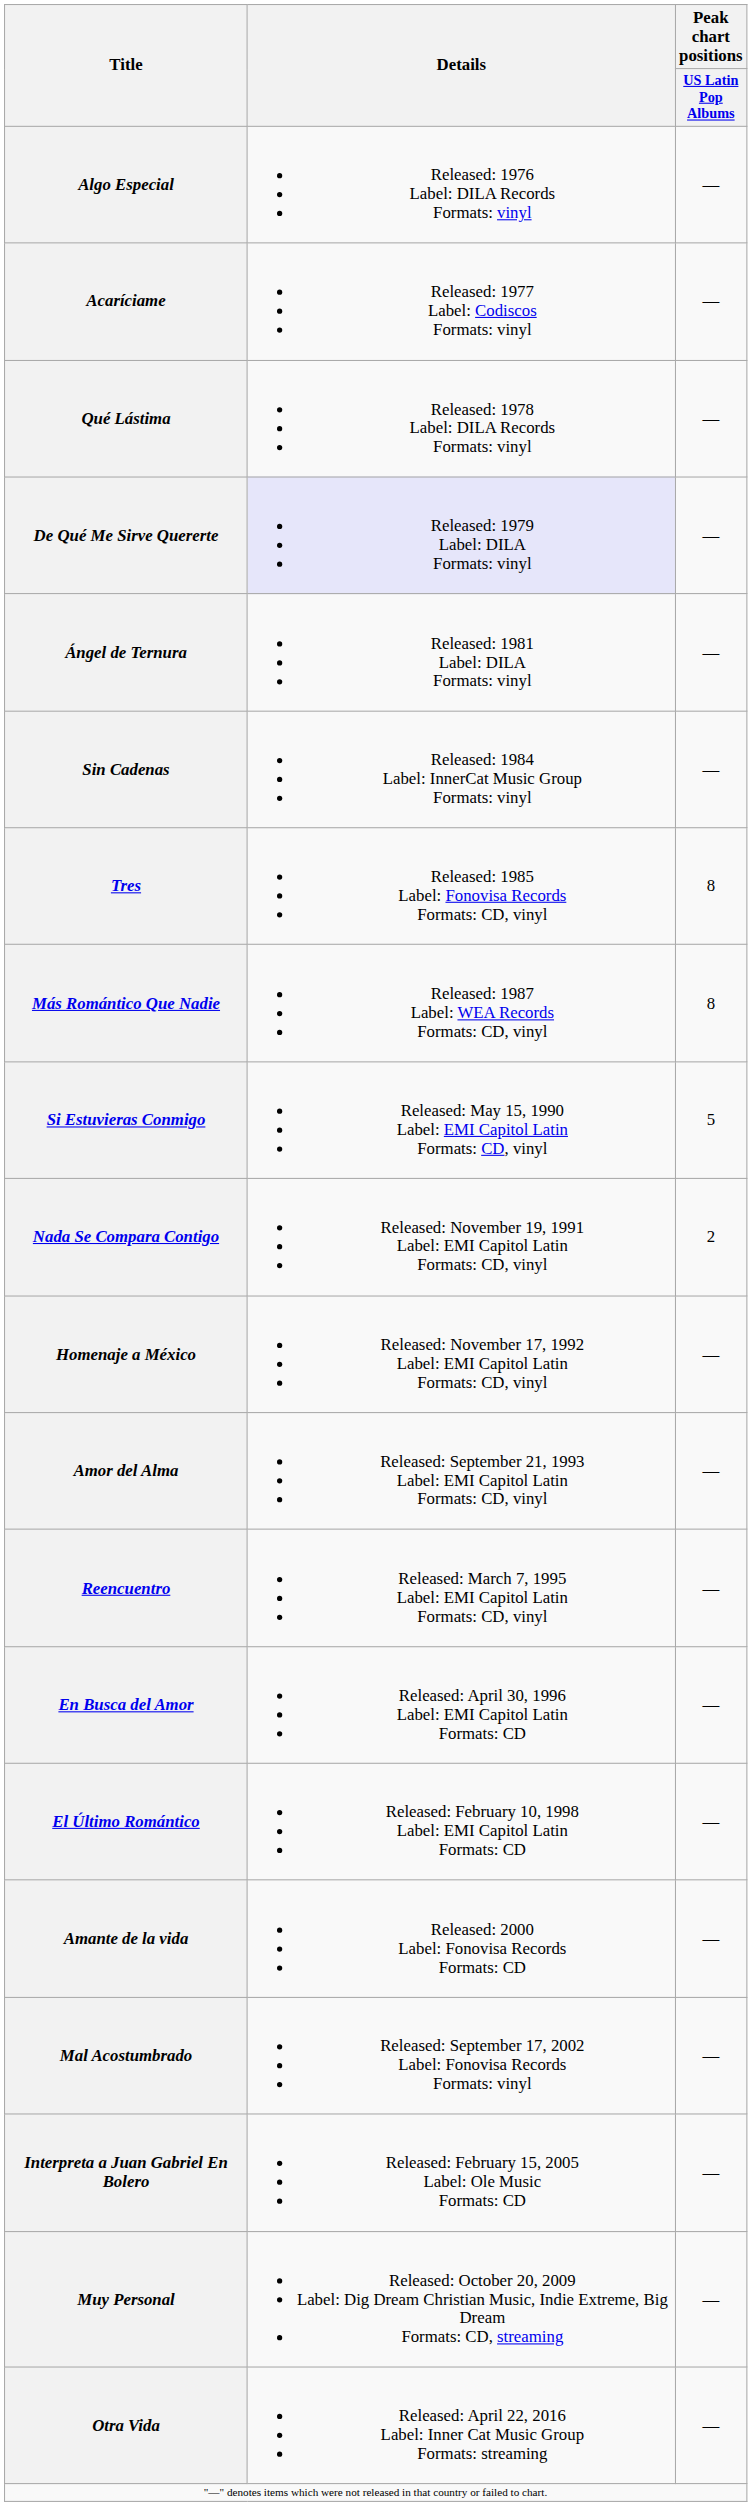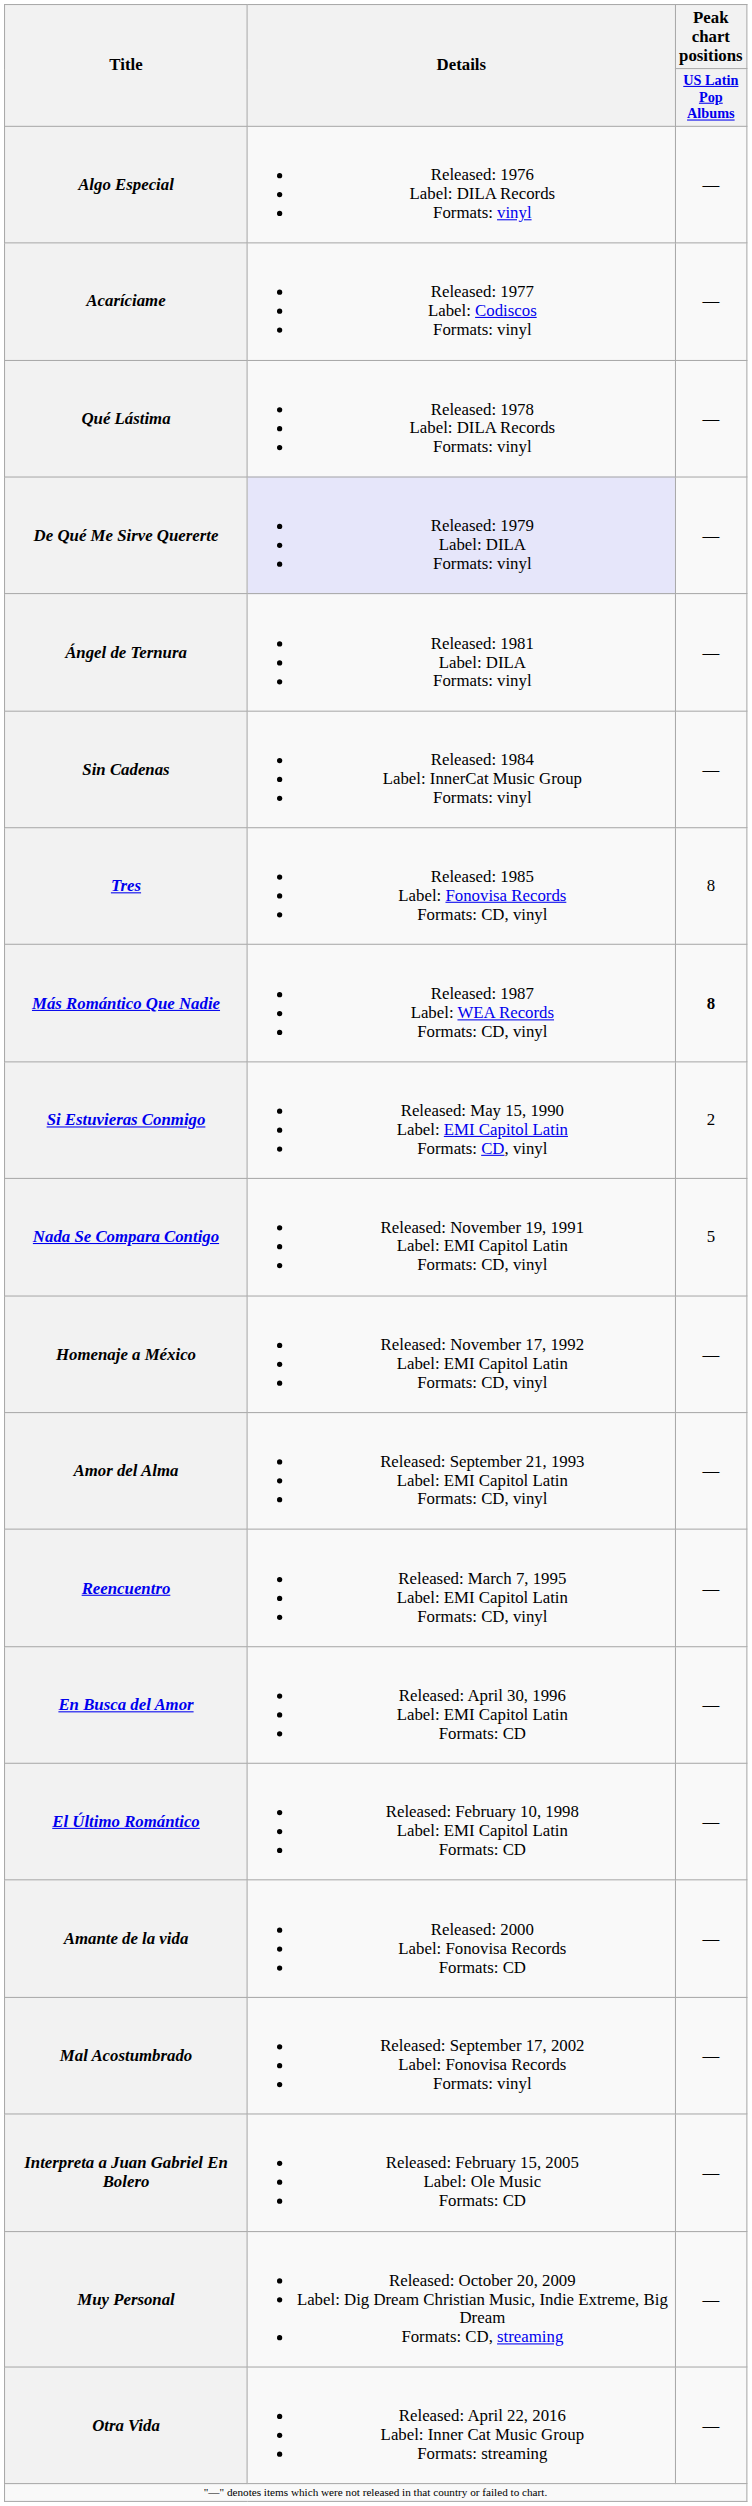Más Romántico Que Nadie | Peak chart positions / US Latin Pop Albums: normal -> bold
Si Estuvieras Conmigo | Peak chart positions / US Latin Pop Albums: 5 -> 2
Nada Se Compara Contigo | Peak chart positions / US Latin Pop Albums: 2 -> 5
